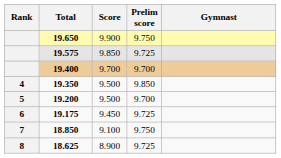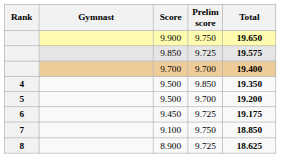columns swapped: Gymnast <-> Total
